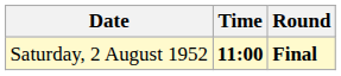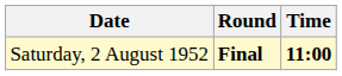columns swapped: Time <-> Round
